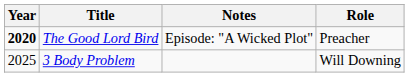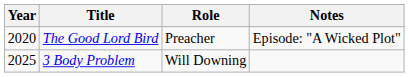columns swapped: Role <-> Notes
The Good Lord Bird | Year: bold -> normal
